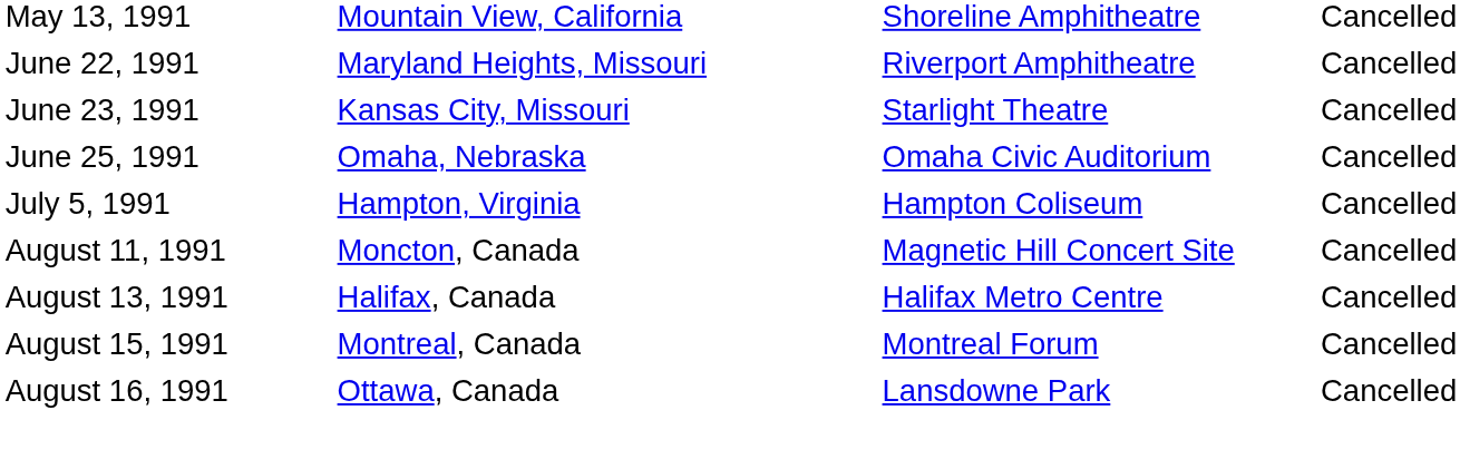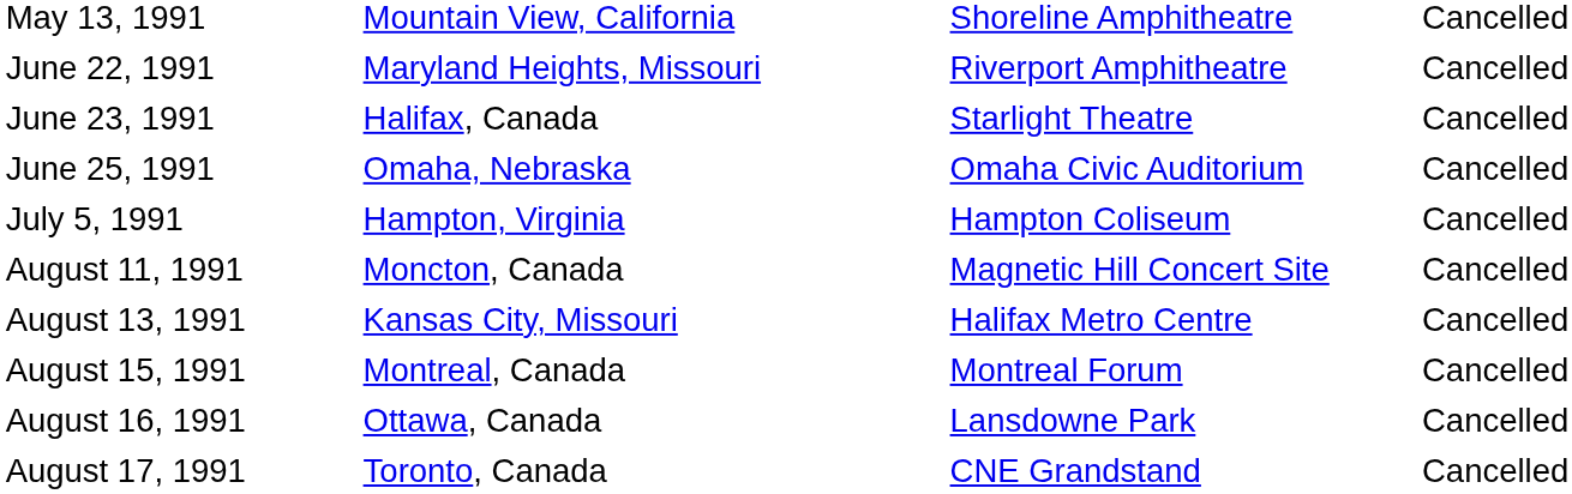June 23, 1991 | column 2: Kansas City, Missouri -> Halifax, Canada
August 13, 1991 | column 2: Halifax, Canada -> Kansas City, Missouri
+ row: August 17, 1991 | Toronto, Canada | CNE Grandstand | Cancelled
